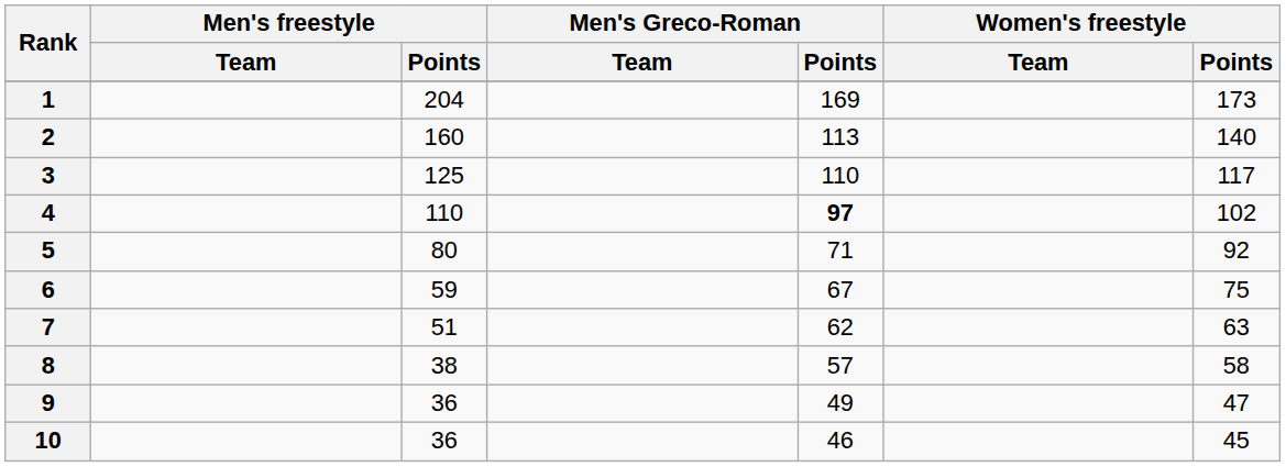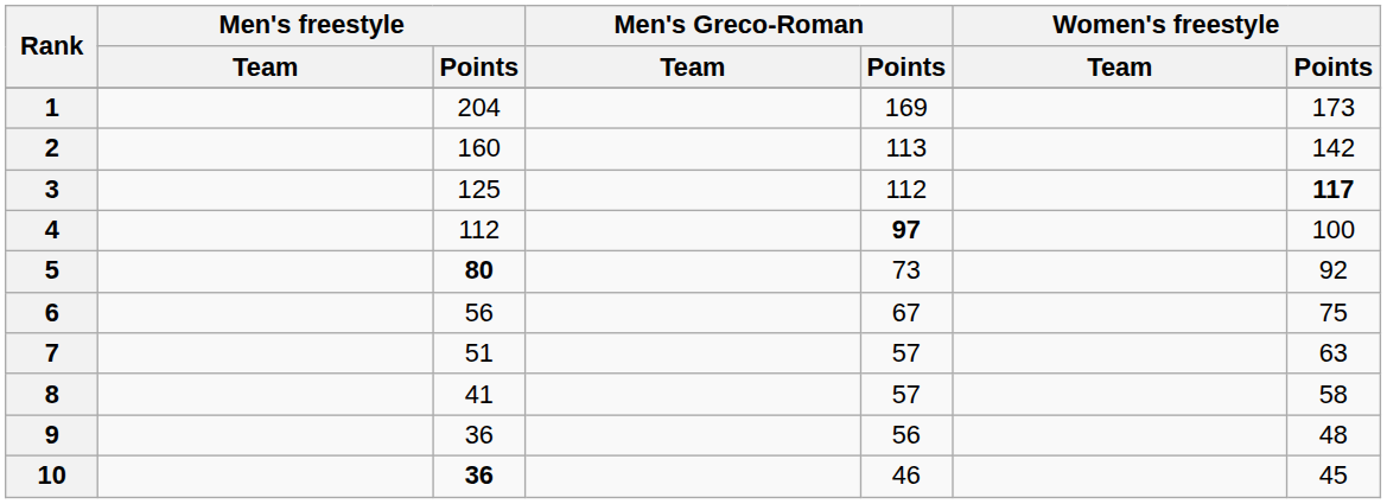2 | Women's freestyle / Points: 140 -> 142
3 | Men's Greco-Roman / Points: 110 -> 112
3 | Women's freestyle / Points: normal -> bold
4 | Men's freestyle / Points: 110 -> 112
4 | Women's freestyle / Points: 102 -> 100
5 | Men's freestyle / Points: normal -> bold
5 | Men's Greco-Roman / Points: 71 -> 73
6 | Men's freestyle / Points: 59 -> 56
7 | Men's Greco-Roman / Points: 62 -> 57
8 | Men's freestyle / Points: 38 -> 41
9 | Men's Greco-Roman / Points: 49 -> 56
9 | Women's freestyle / Points: 47 -> 48
10 | Men's freestyle / Points: normal -> bold
